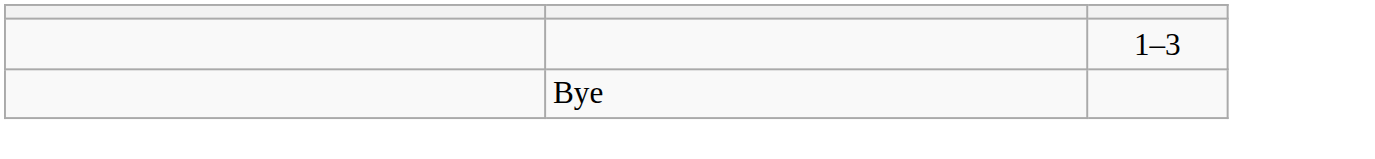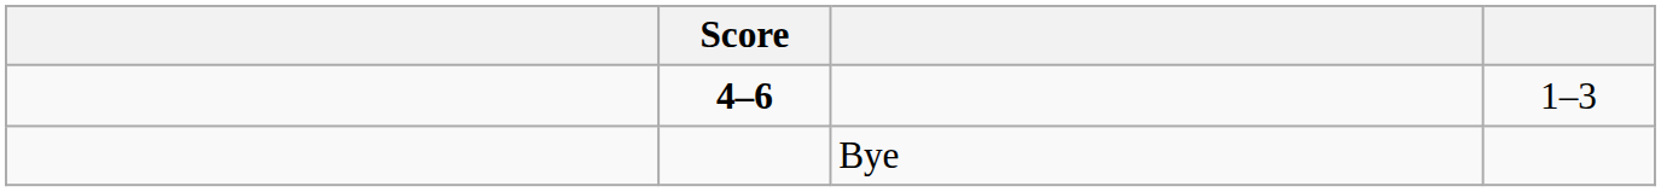+ column: Score | 4–6
